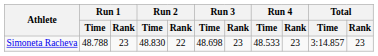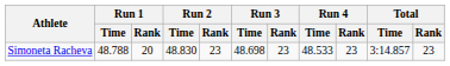Simoneta Racheva | Run 1 / Rank: 23 -> 20
Simoneta Racheva | Run 2 / Rank: 22 -> 23
